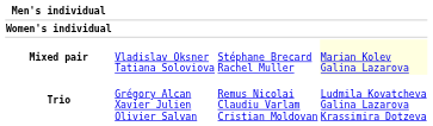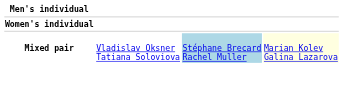Mixed pair | column 3: no background -> lightblue background
- row: Trio | Grégory Alcan Xavier Julien Olivier Salvan | Remus Nicolai Claudiu Varlam Cristian Moldovan | Ludmila Kovatcheva Galina Lazarova Krassimira Dotzeva
